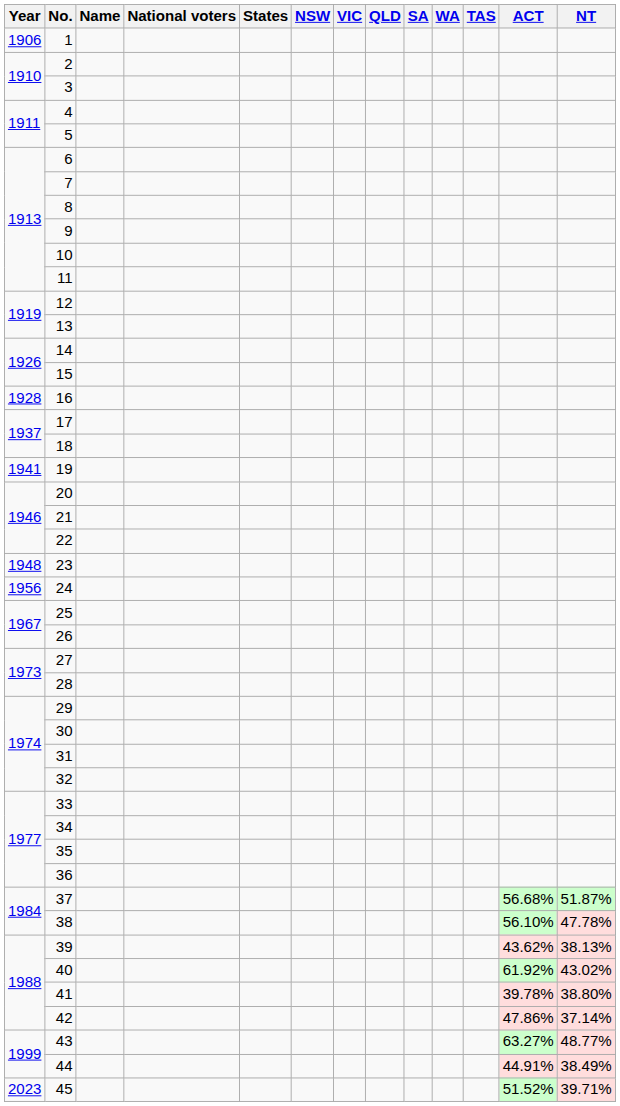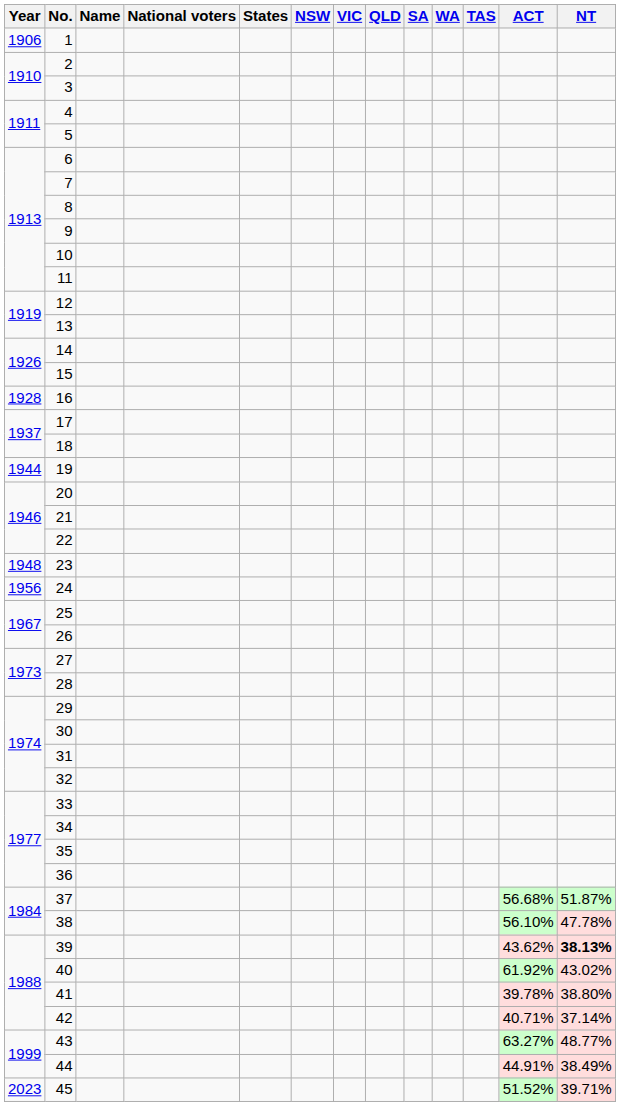19 | Year: 1941 -> 1944
39 | NT: normal -> bold
42 | ACT: 47.86% -> 40.71%
